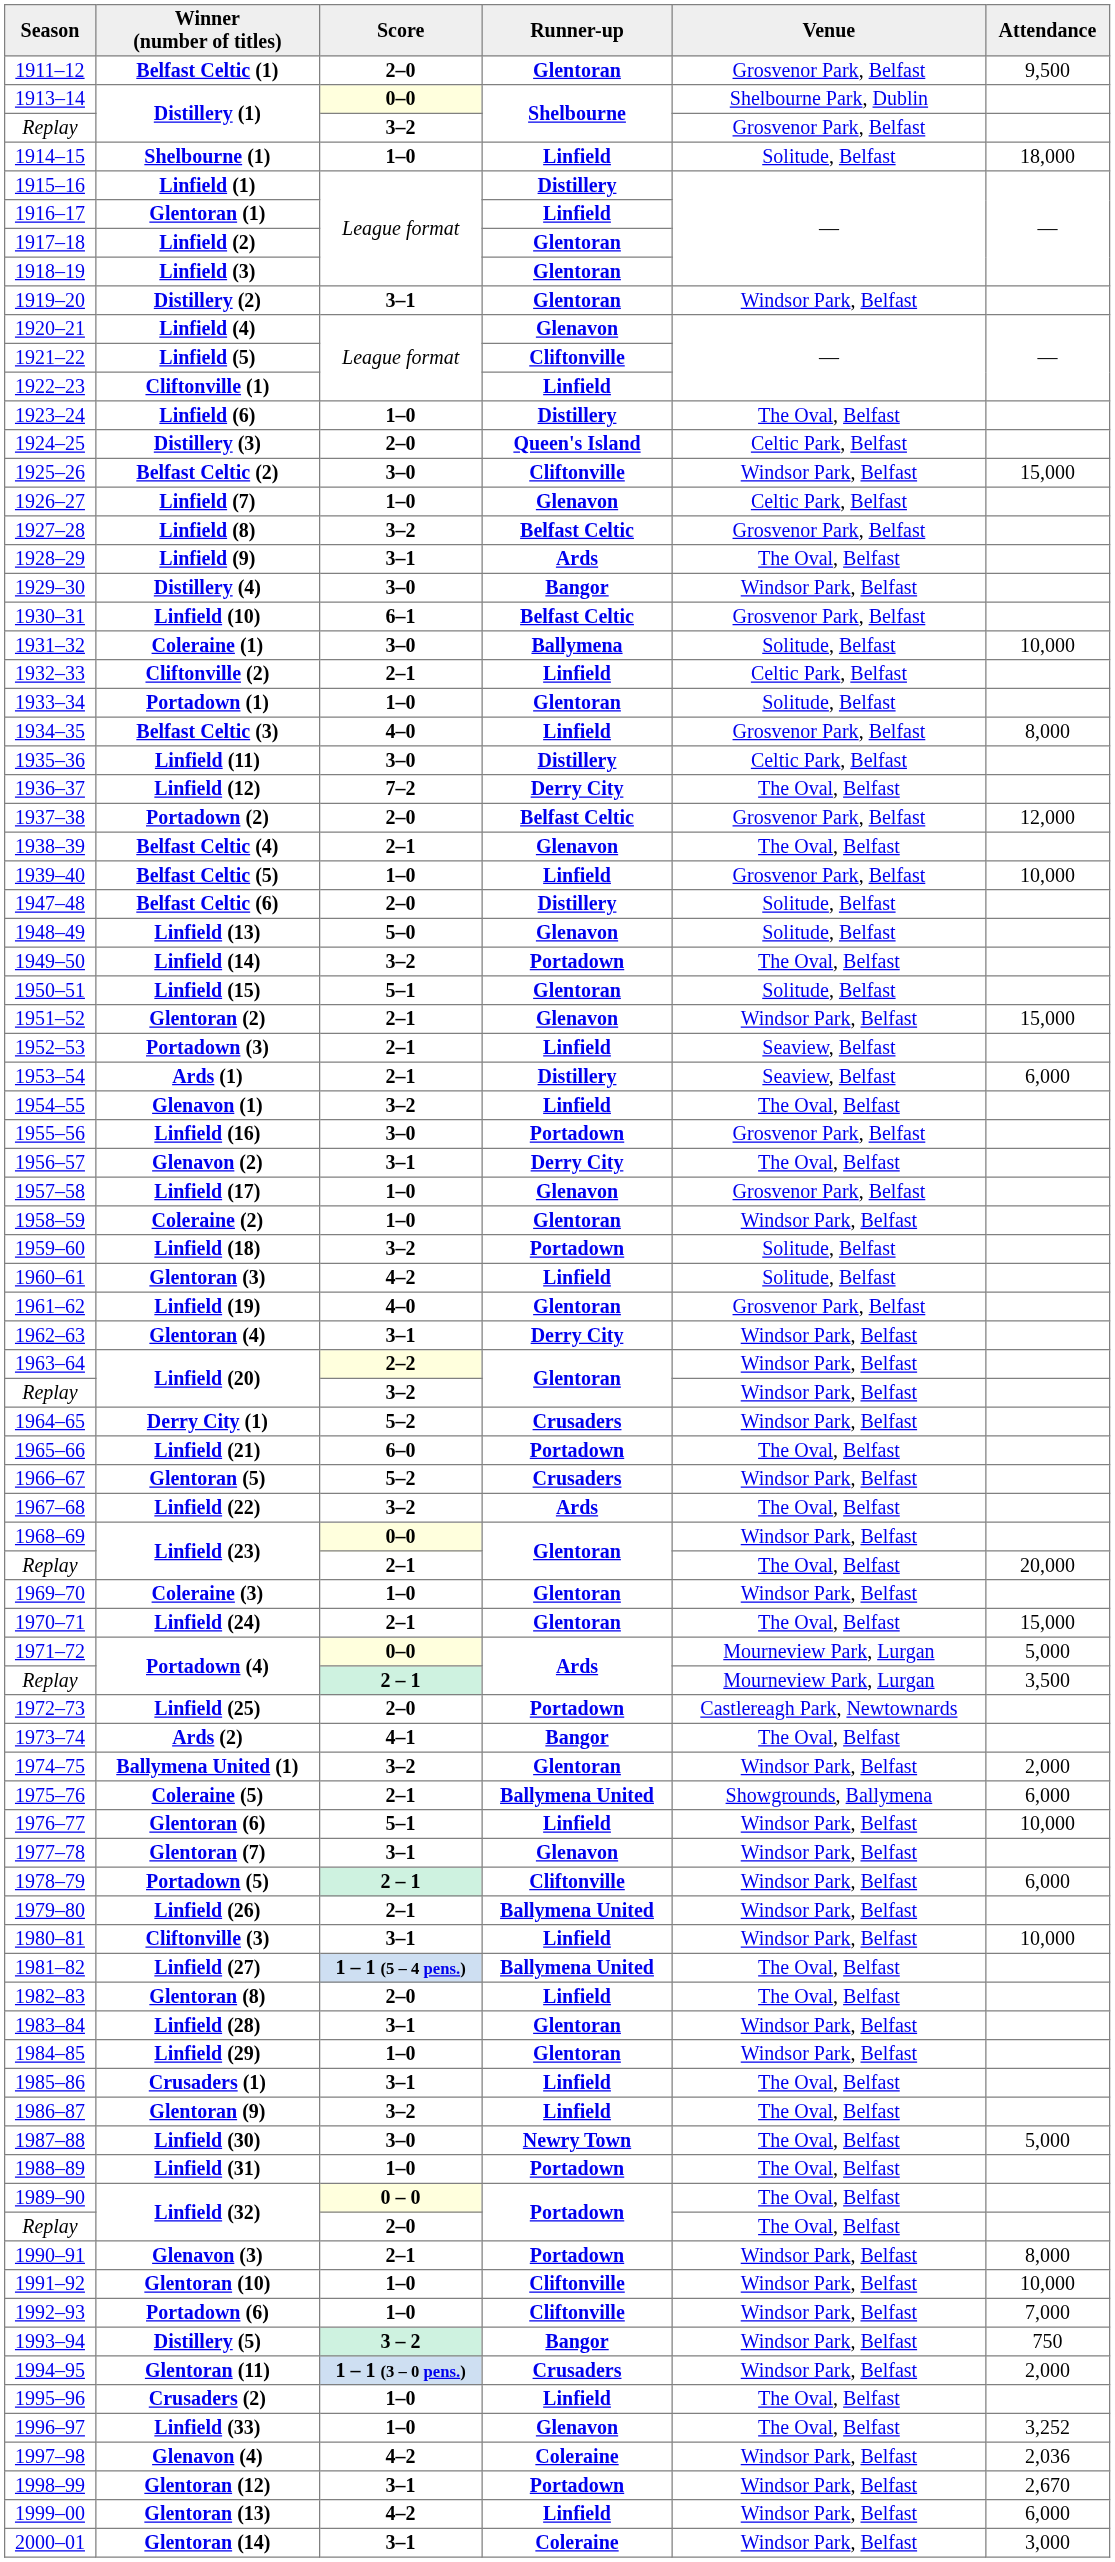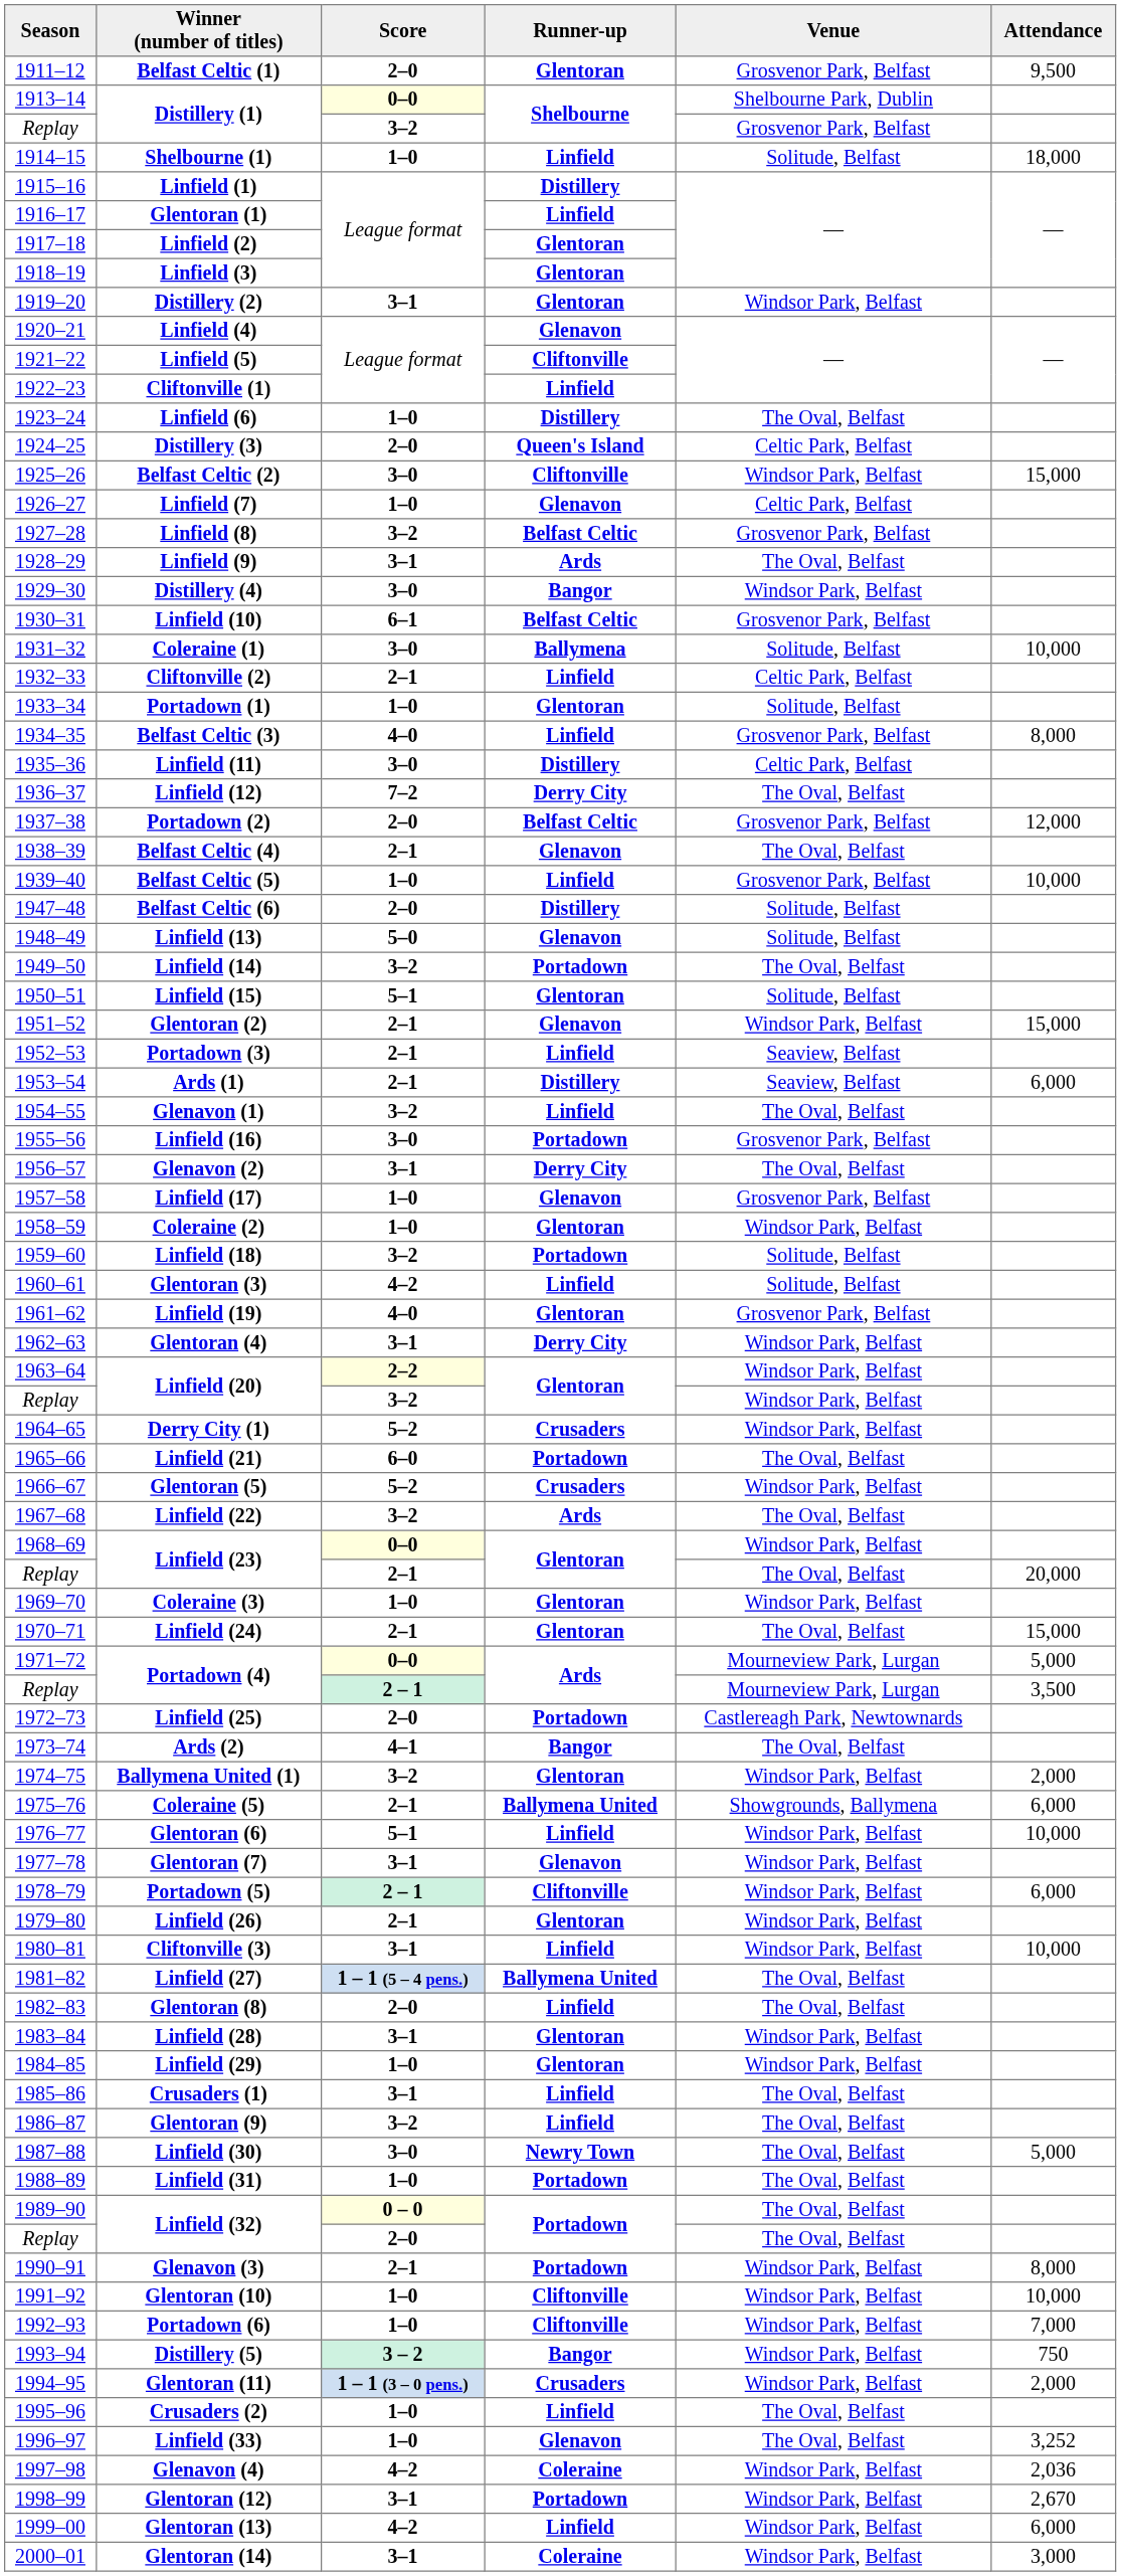Linfield (26) | Runner-up: Ballymena United -> Glentoran
